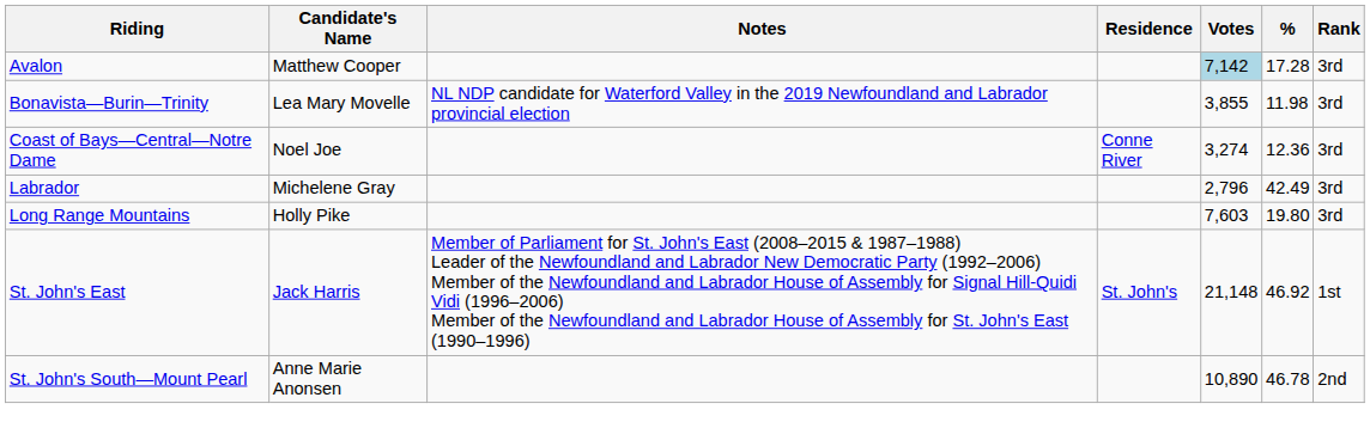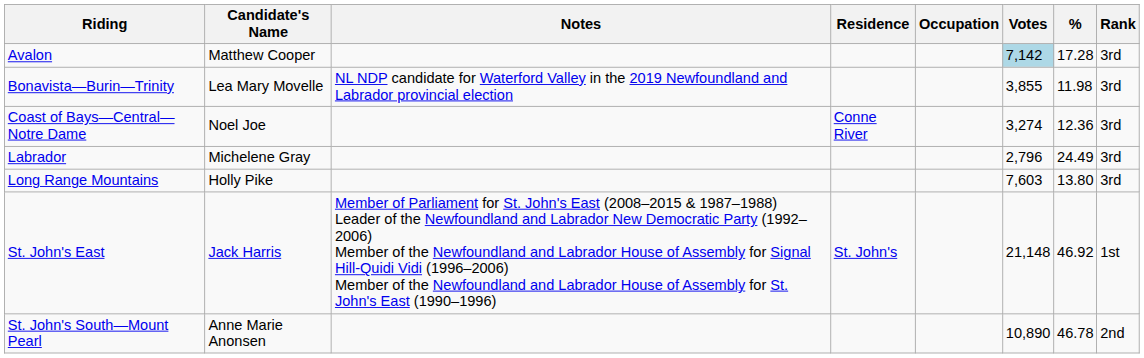+ column: Occupation
Labrador | %: 42.49 -> 24.49
Long Range Mountains | %: 19.80 -> 13.80
